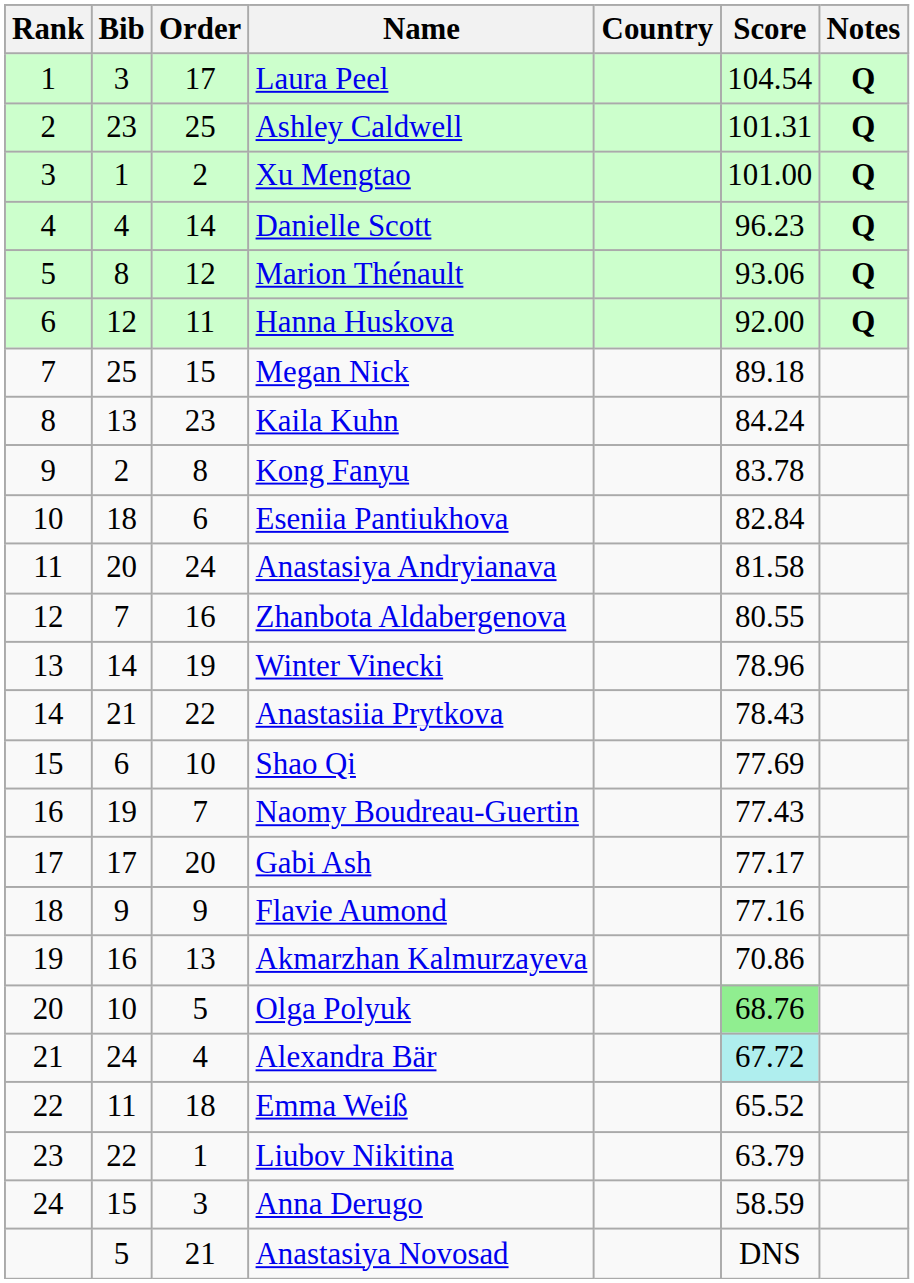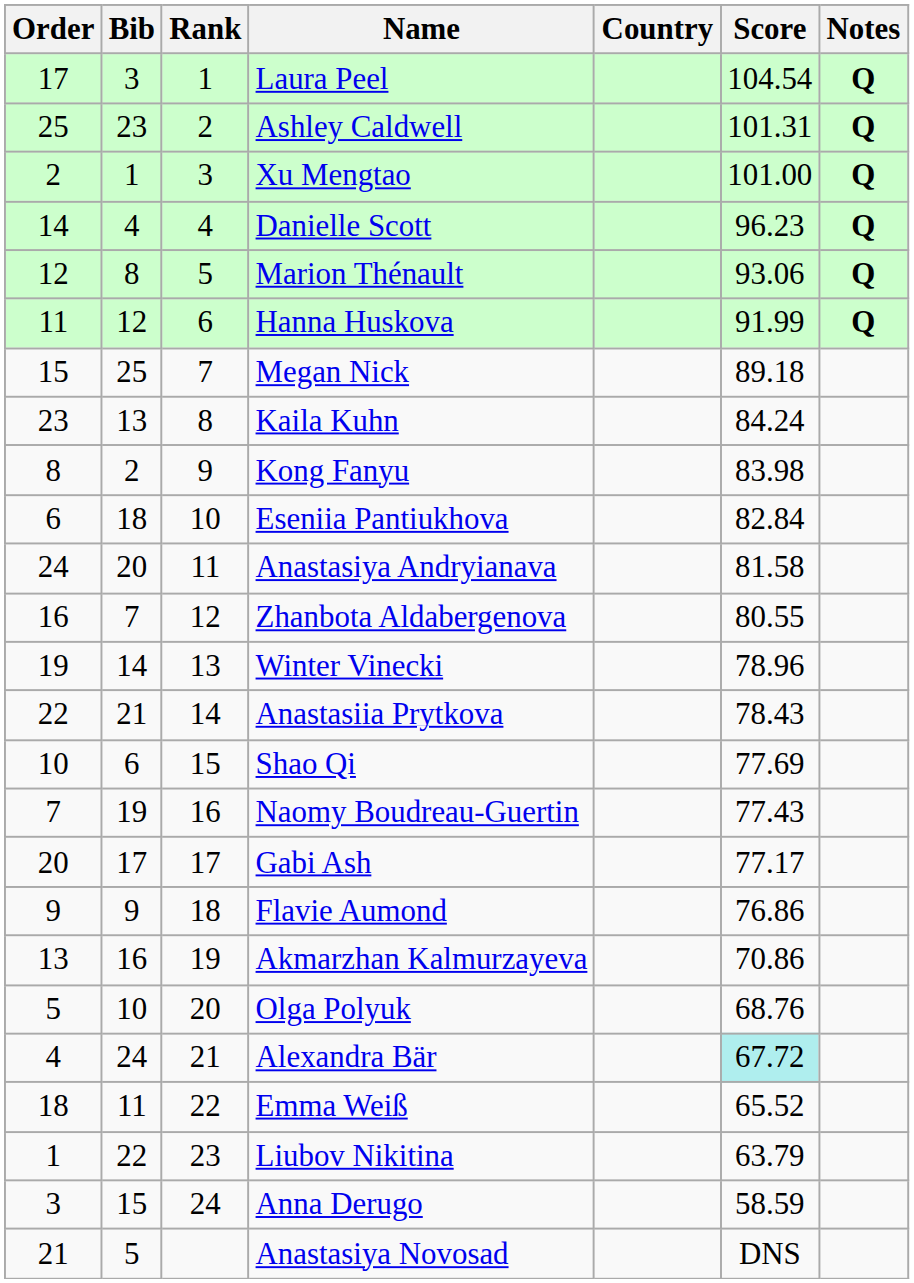columns swapped: Rank <-> Order
Hanna Huskova | Score: 92.00 -> 91.99
Kong Fanyu | Score: 83.78 -> 83.98
Flavie Aumond | Score: 77.16 -> 76.86
Olga Polyuk | Score: lightgreen background -> no background
